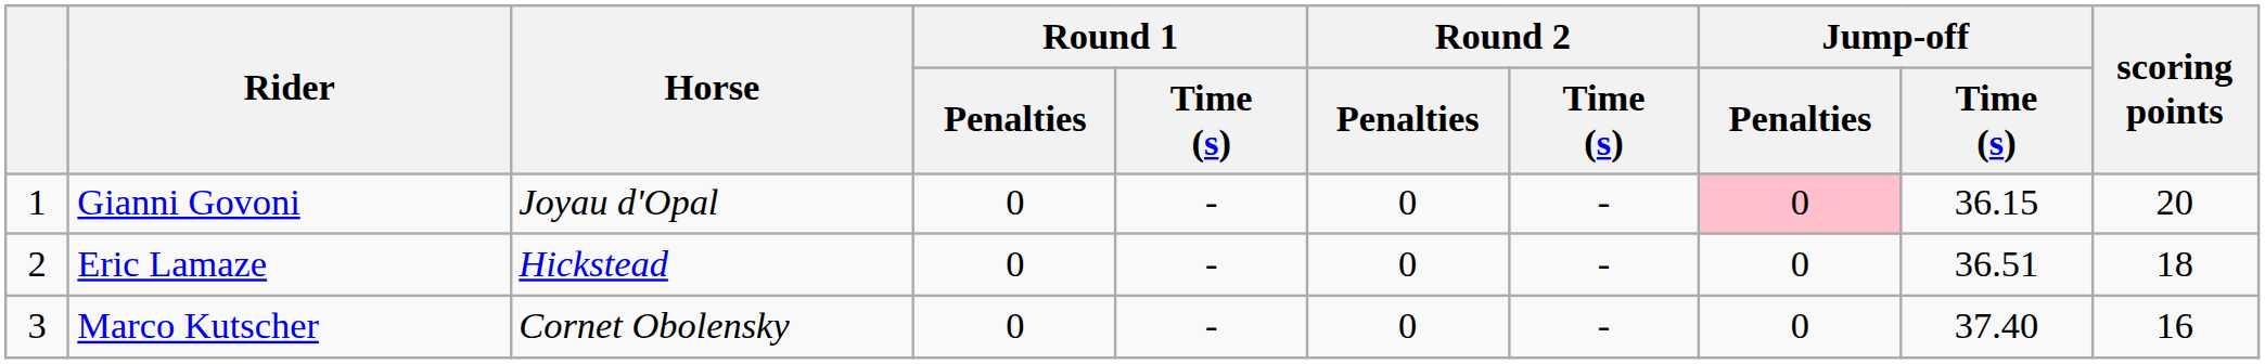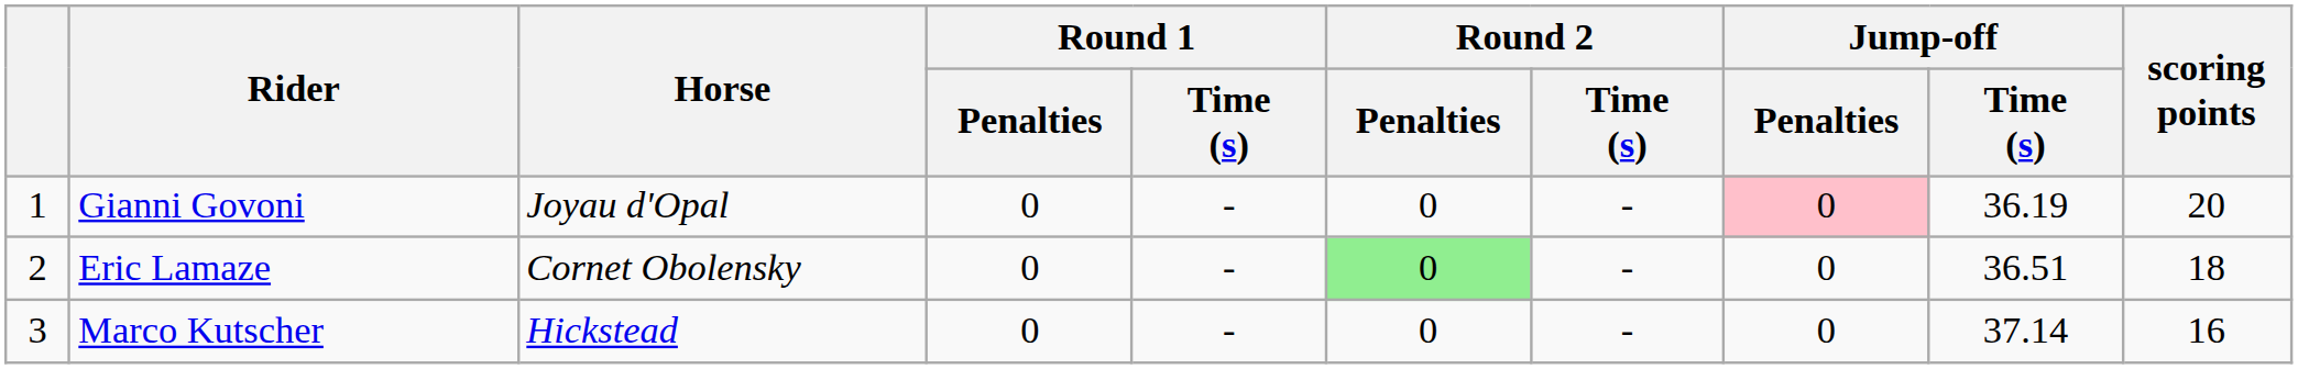Gianni Govoni | Jump-off / Time (s): 36.15 -> 36.19
Eric Lamaze | Horse: Hickstead -> Cornet Obolensky
Eric Lamaze | Round 2 / Penalties: no background -> lightgreen background
Marco Kutscher | Horse: Cornet Obolensky -> Hickstead
Marco Kutscher | Jump-off / Time (s): 37.40 -> 37.14
